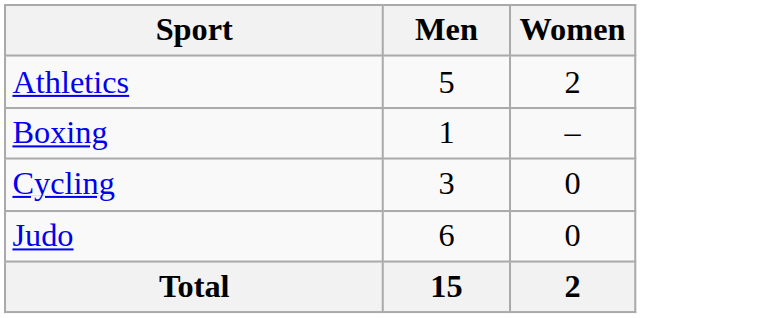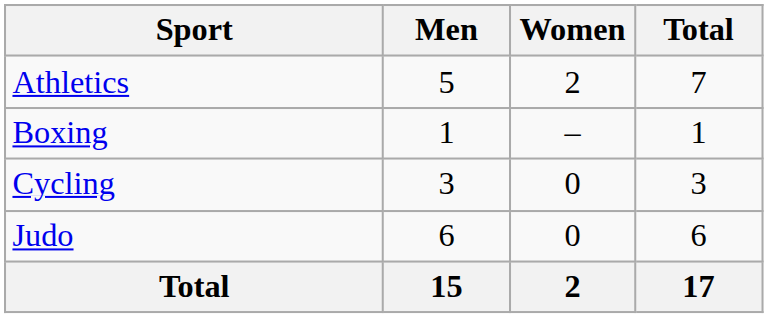+ column: Total | 7 | 1 | 3 | 6 | 17
